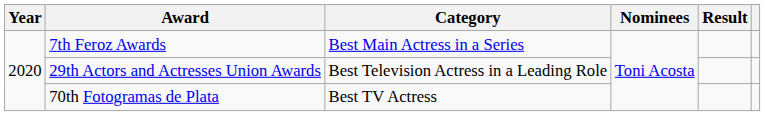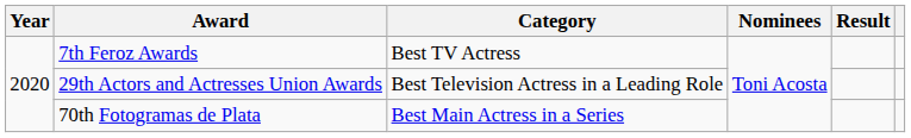7th Feroz Awards | Category: Best Main Actress in a Series -> Best TV Actress
70th Fotogramas de Plata | Category: Best TV Actress -> Best Main Actress in a Series
